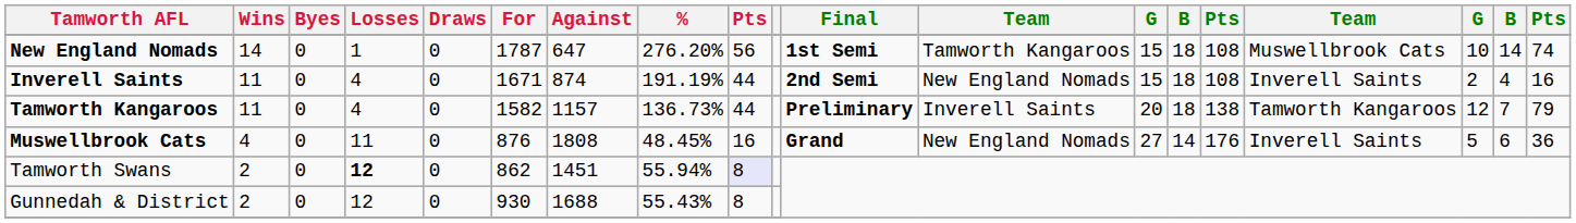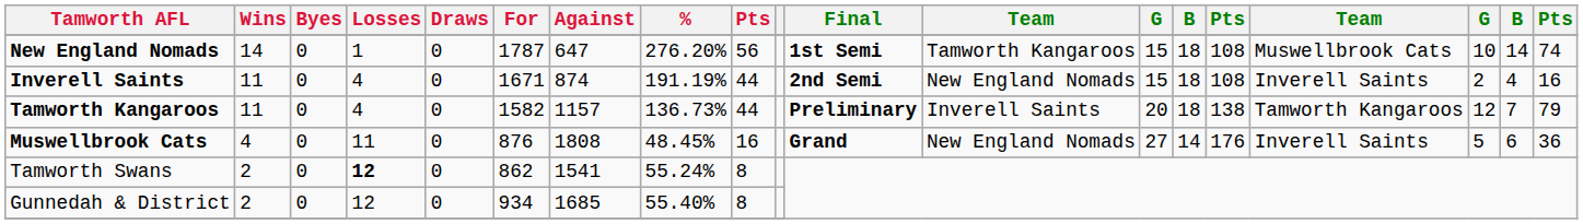Tamworth Swans | Against: 1451 -> 1541
Tamworth Swans | %: 55.94% -> 55.24%
Tamworth Swans | column 9: lavender background -> no background
Gunnedah & District | For: 930 -> 934
Gunnedah & District | Against: 1688 -> 1685
Gunnedah & District | %: 55.43% -> 55.40%
